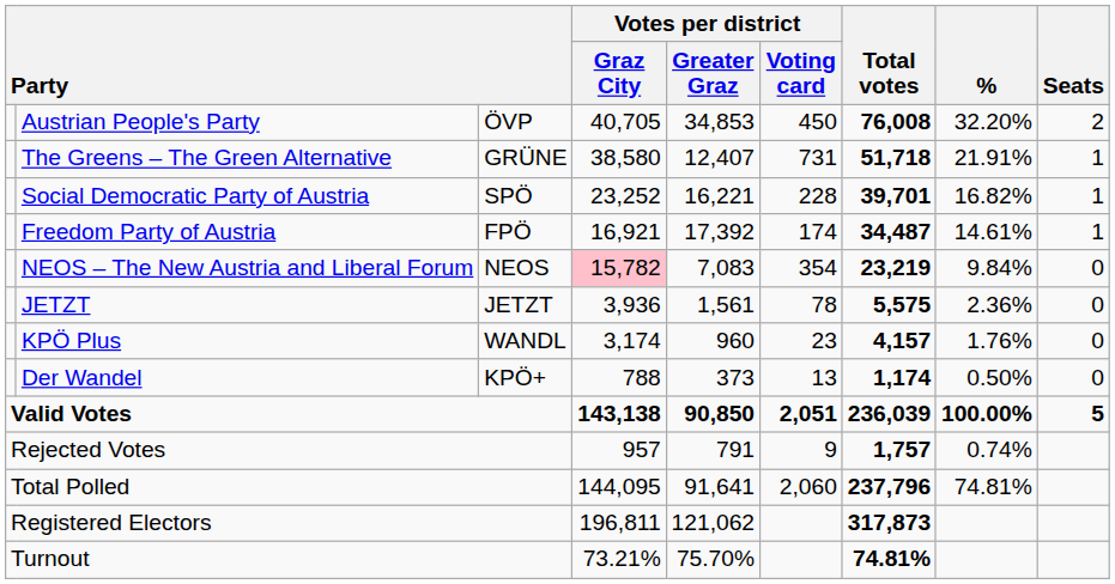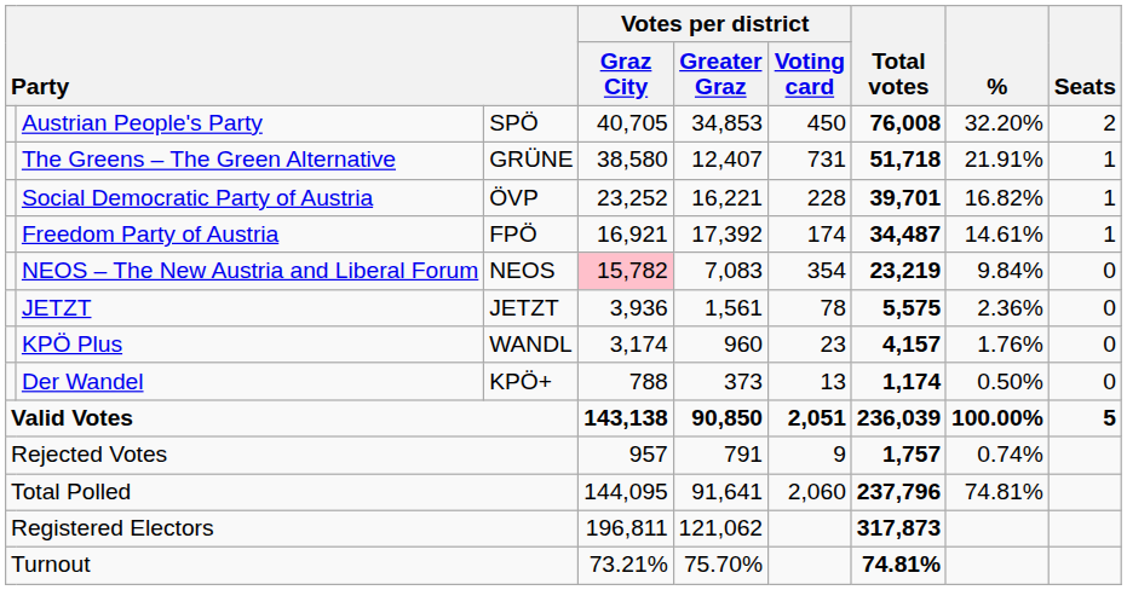Austrian People's Party | column 3: ÖVP -> SPÖ
Social Democratic Party of Austria | column 3: SPÖ -> ÖVP
